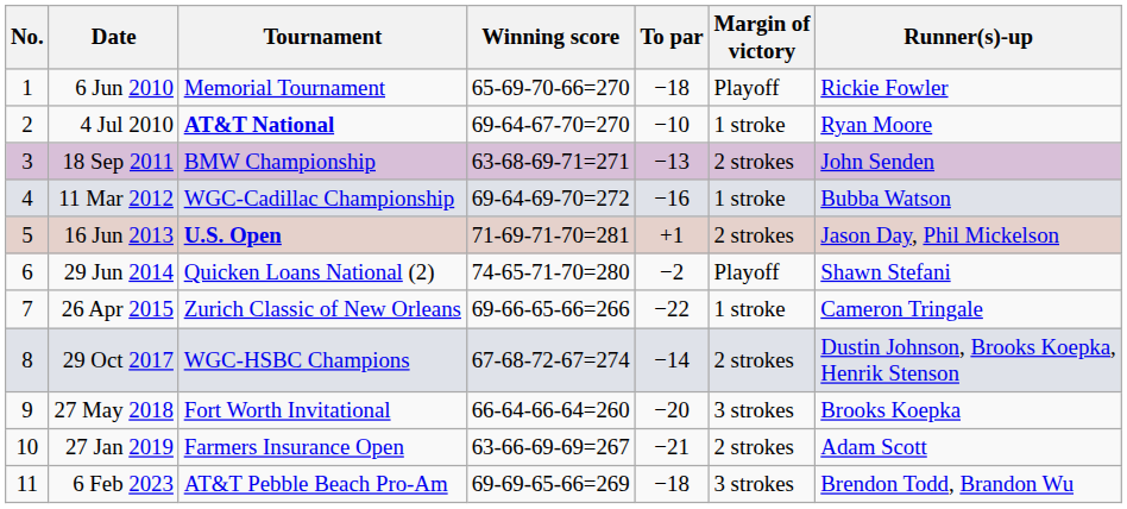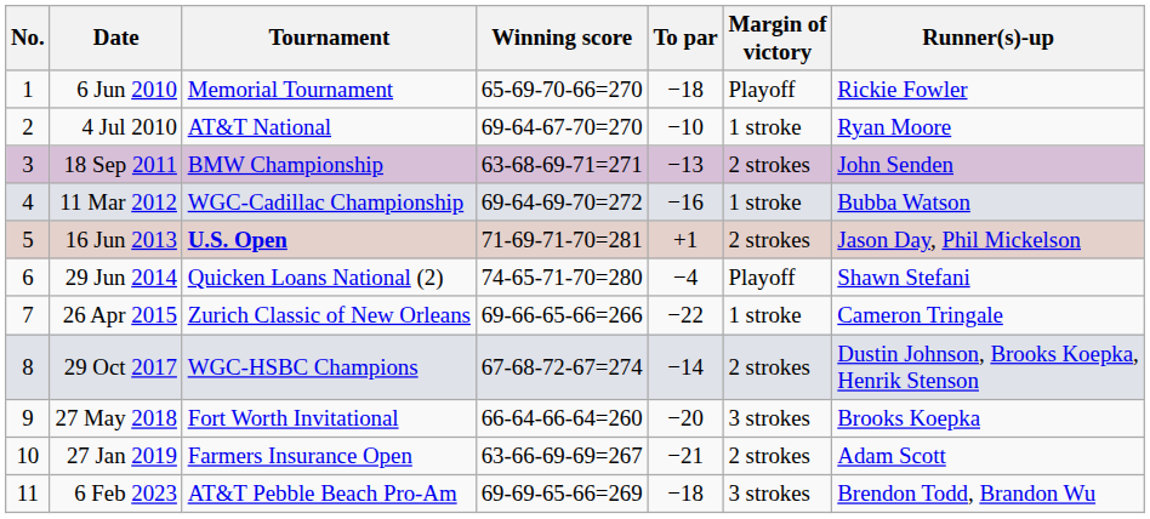4 Jul 2010 | Tournament: bold -> normal
29 Jun 2014 | To par: −2 -> −4
